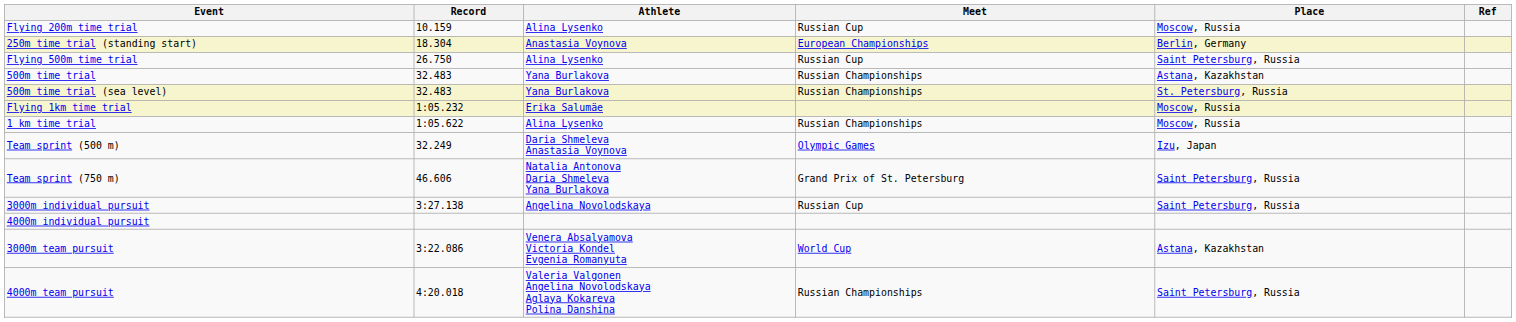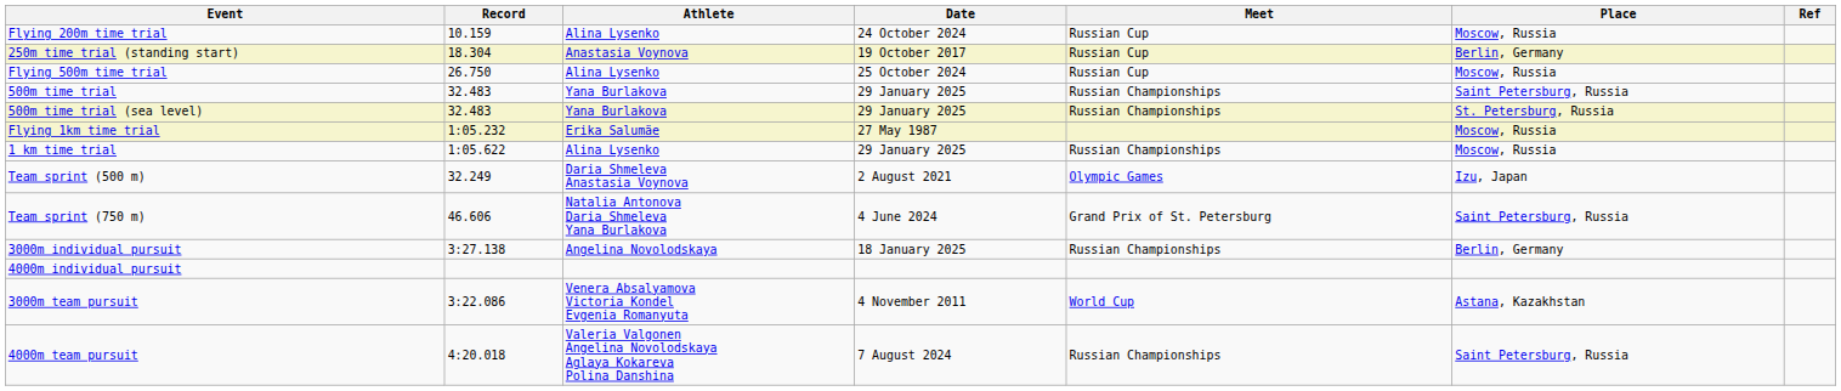+ column: Date | 24 October 2024 | 19 October 2017 | 25 October 2024 | 29 January 2025 | 29 January 2025 | 27 May 1987 | 29 January 2025 | 2 August 2021 | 4 June 2024 | 18 January 2025 | 4 November 2011 | 7 August 2024
250m time trial (standing start) | Meet: European Championships -> Russian Cup
Flying 500m time trial | Place: Saint Petersburg, Russia -> Moscow, Russia
500m time trial | Place: Astana, Kazakhstan -> Saint Petersburg, Russia
3000m individual pursuit | Meet: Russian Cup -> Russian Championships
3000m individual pursuit | Place: Saint Petersburg, Russia -> Berlin, Germany
